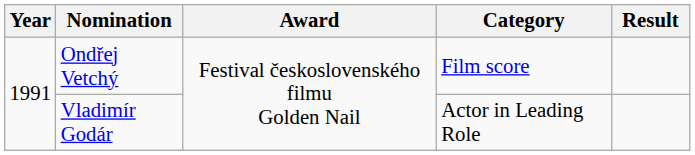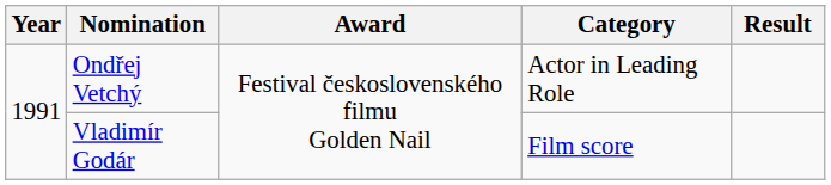Ondřej Vetchý | Category: Film score -> Actor in Leading Role
Vladimír Godár | Category: Actor in Leading Role -> Film score
